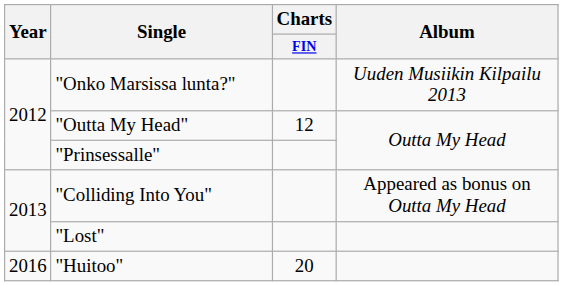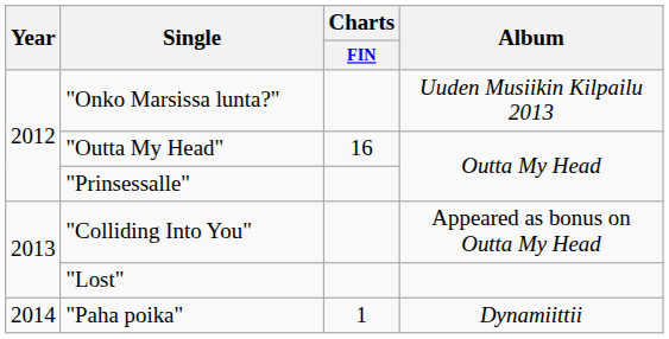"Outta My Head" | Charts / FIN: 12 -> 16
+ row: 2014 | "Paha poika" | 1 | Dynamiittii
- row: 2016 | "Huitoo" | 20
